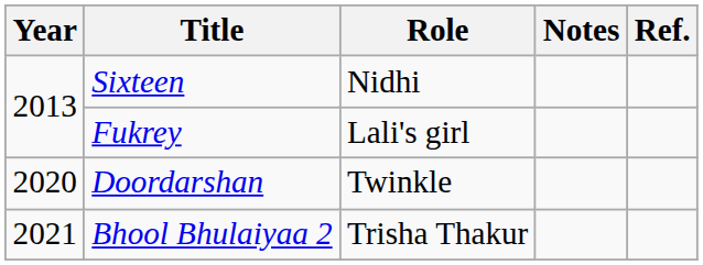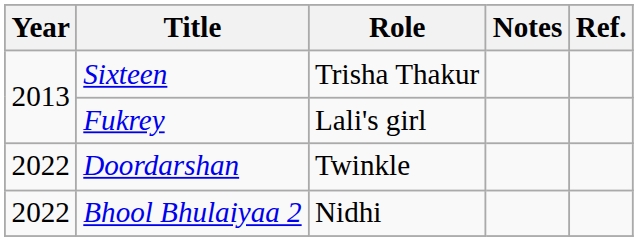Sixteen | Role: Nidhi -> Trisha Thakur
Doordarshan | Year: 2020 -> 2022
Bhool Bhulaiyaa 2 | Year: 2021 -> 2022
Bhool Bhulaiyaa 2 | Role: Trisha Thakur -> Nidhi
